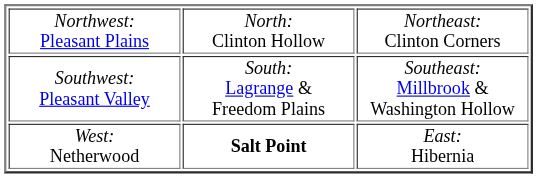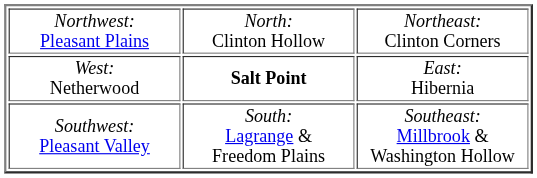rows swapped: West: Netherwood <-> Southwest: Pleasant Valley
